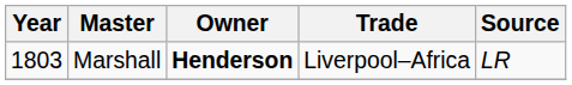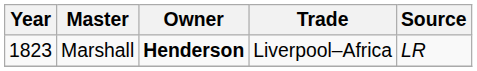Marshall | Year: 1803 -> 1823
